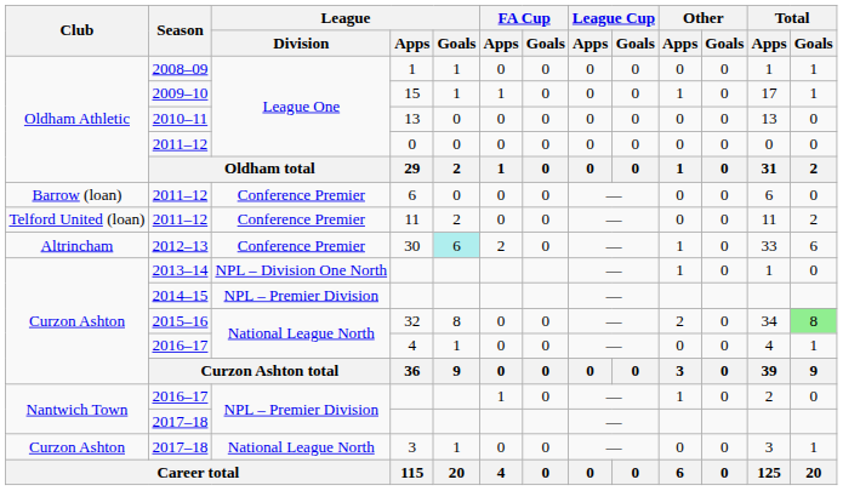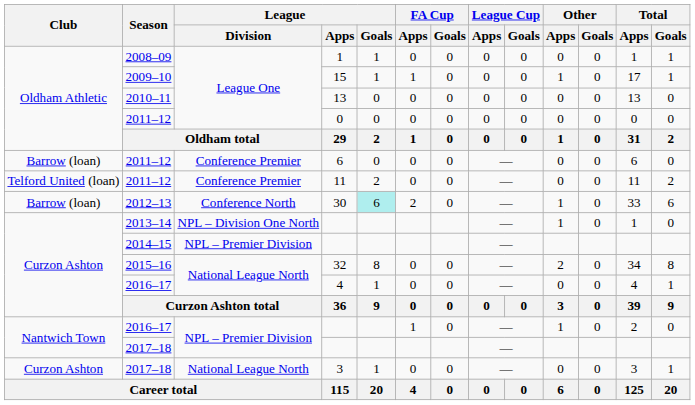30 | Club: Altrincham -> Barrow (loan)
30 | League / Division: Conference Premier -> Conference North
32 | Total / Goals: lightgreen background -> no background
